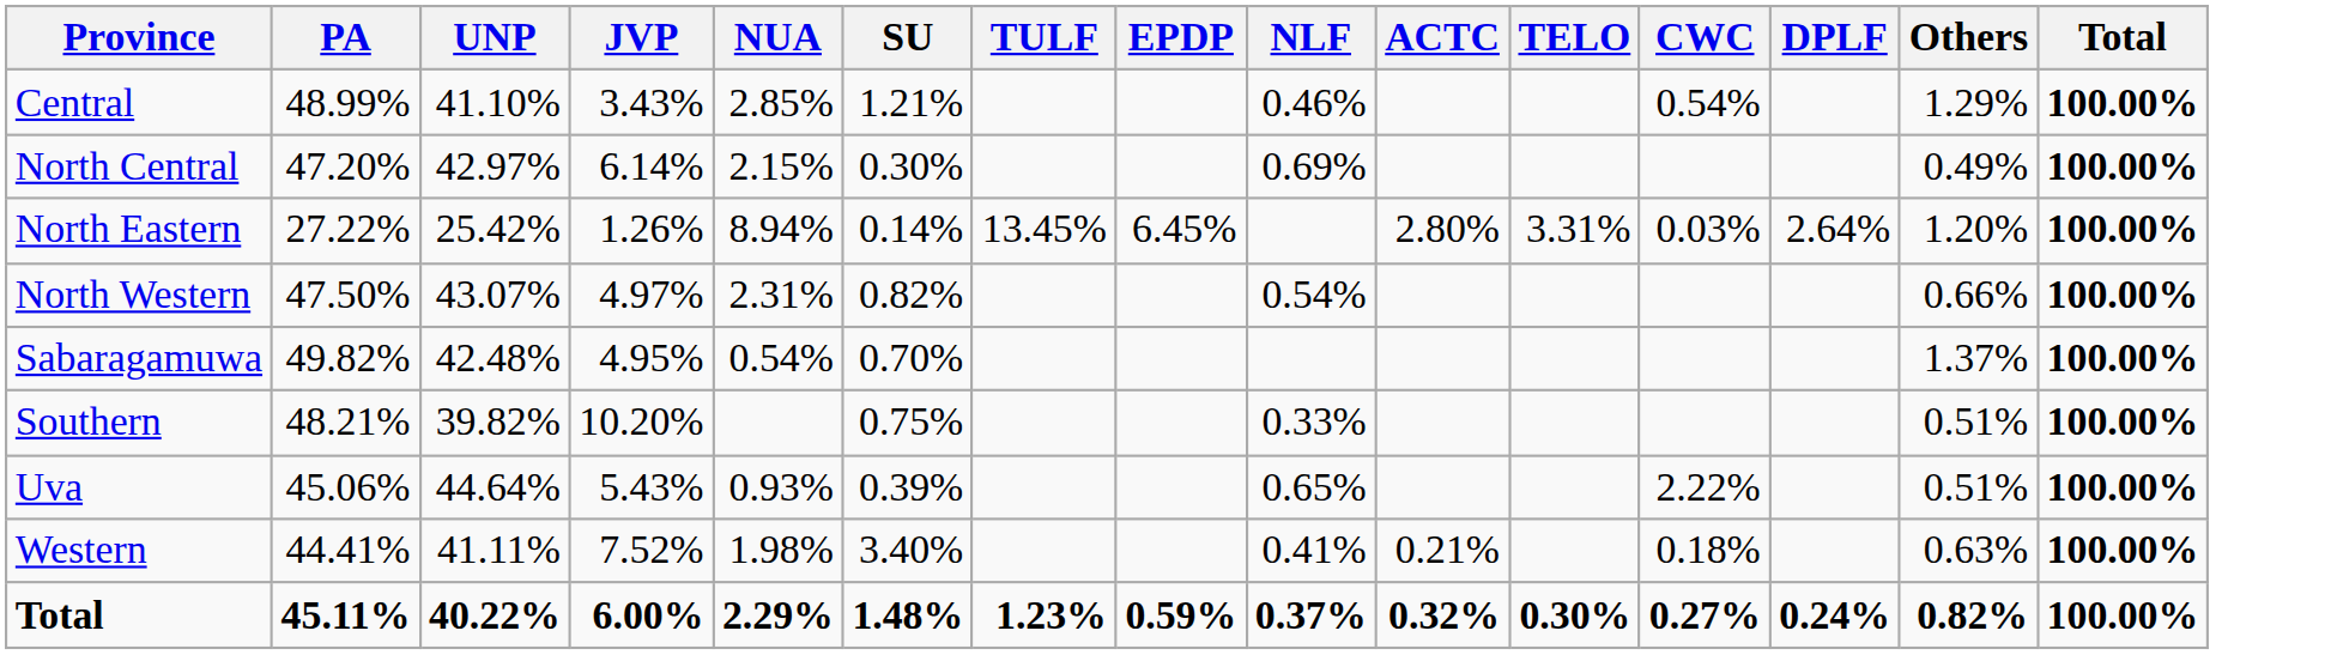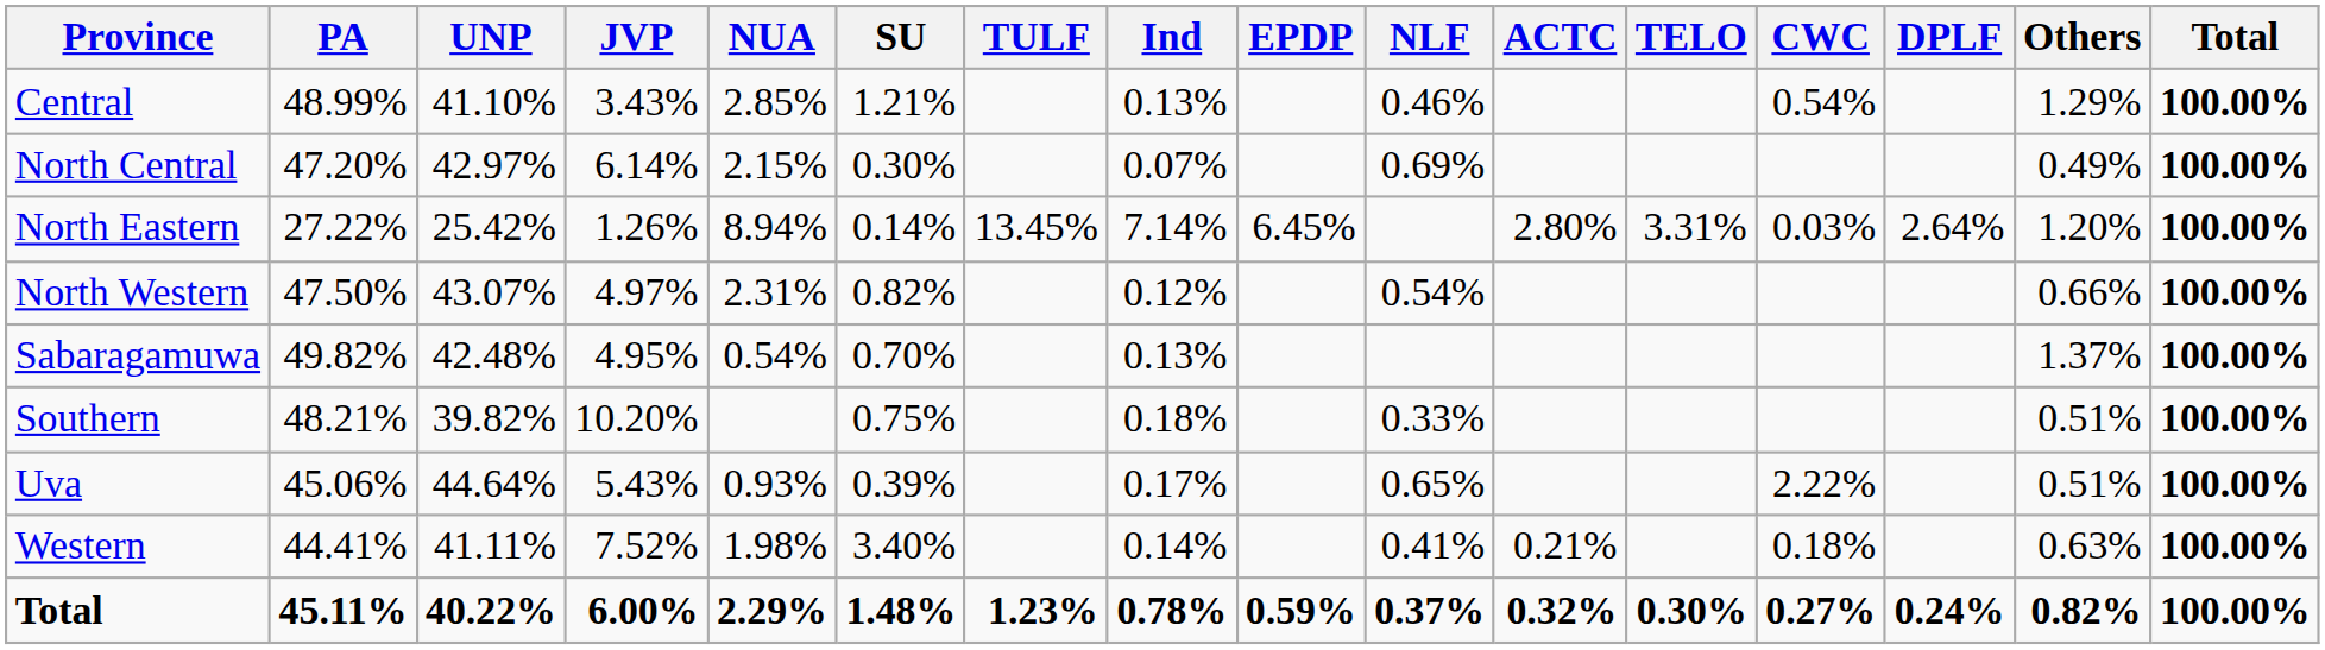+ column: Ind | 0.13% | 0.07% | 7.14% | 0.12% | 0.13% | 0.18% | 0.17% | 0.14% | 0.78%
